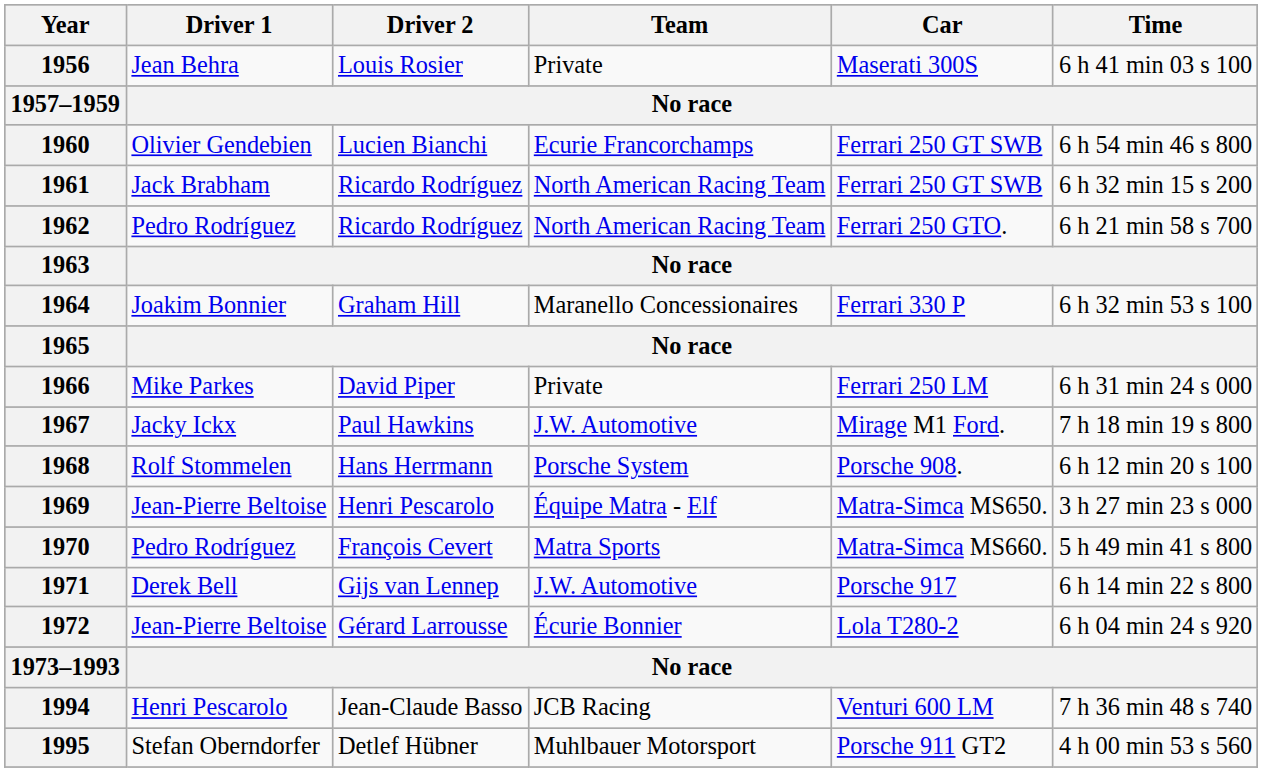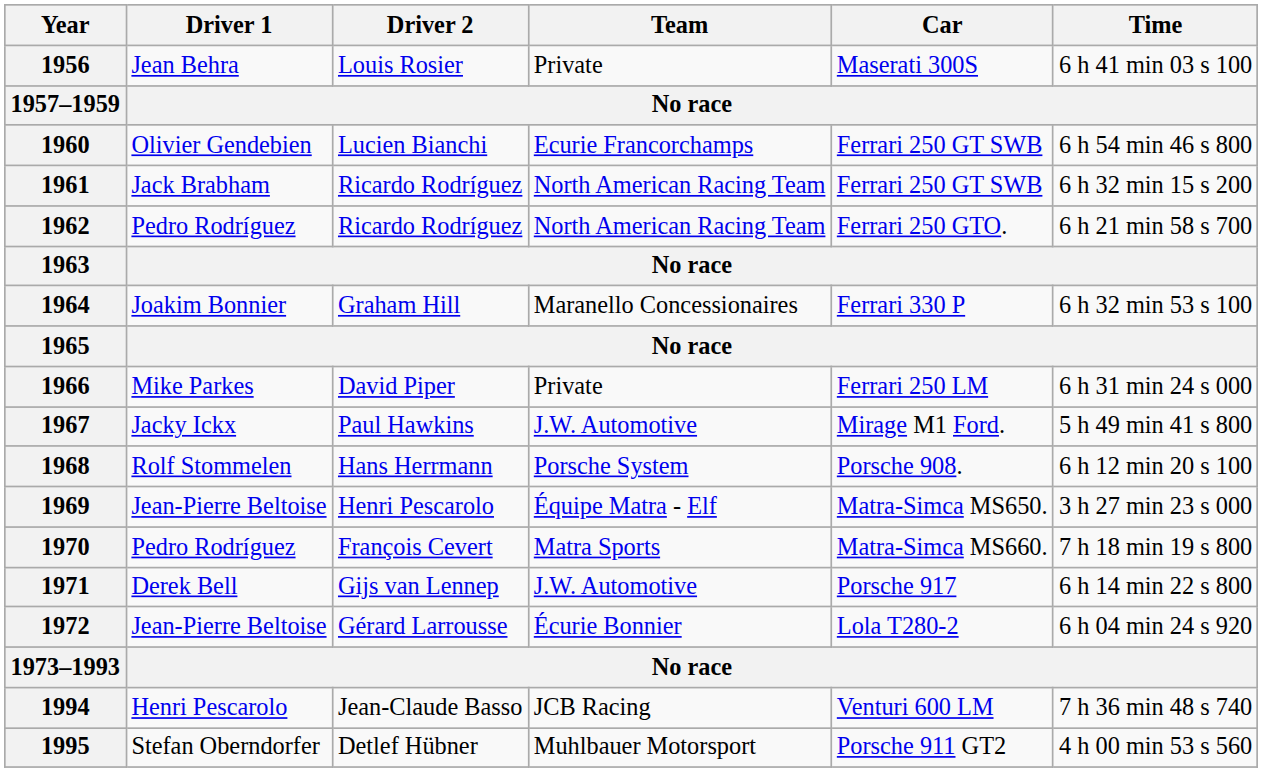1967 | Time: 7 h 18 min 19 s 800 -> 5 h 49 min 41 s 800
1970 | Time: 5 h 49 min 41 s 800 -> 7 h 18 min 19 s 800
